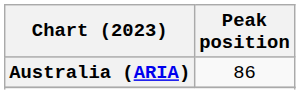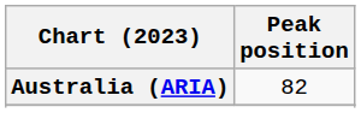Australia (ARIA) | Peak position: 86 -> 82
